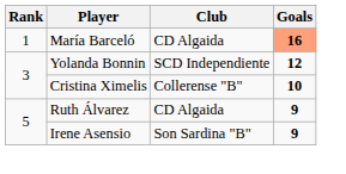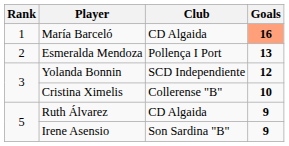+ row: 2 | Esmeralda Mendoza | Pollença I Port | 13
